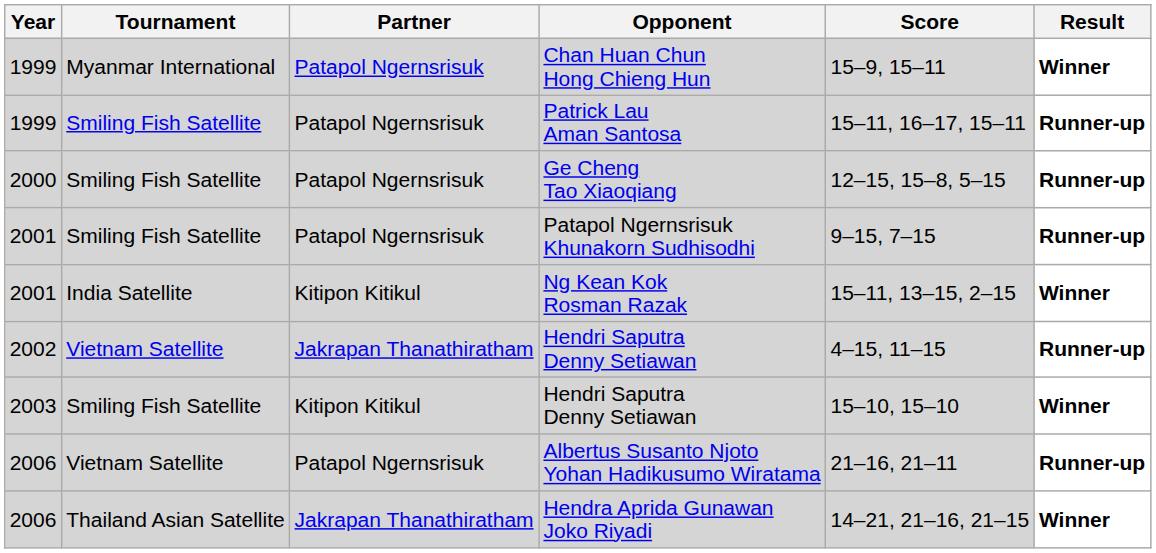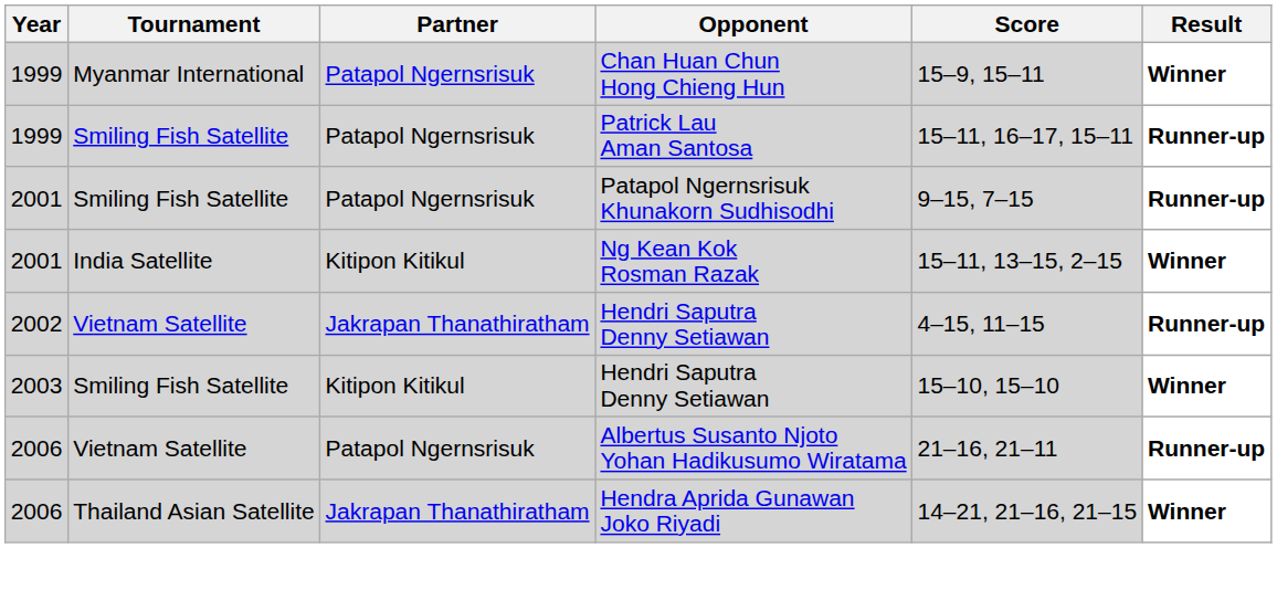- row: 2000 | Smiling Fish Satellite | Patapol Ngernsrisuk | Ge Cheng Tao Xiaoqiang | 12–15, 15–8, 5–15 | Runner-up
